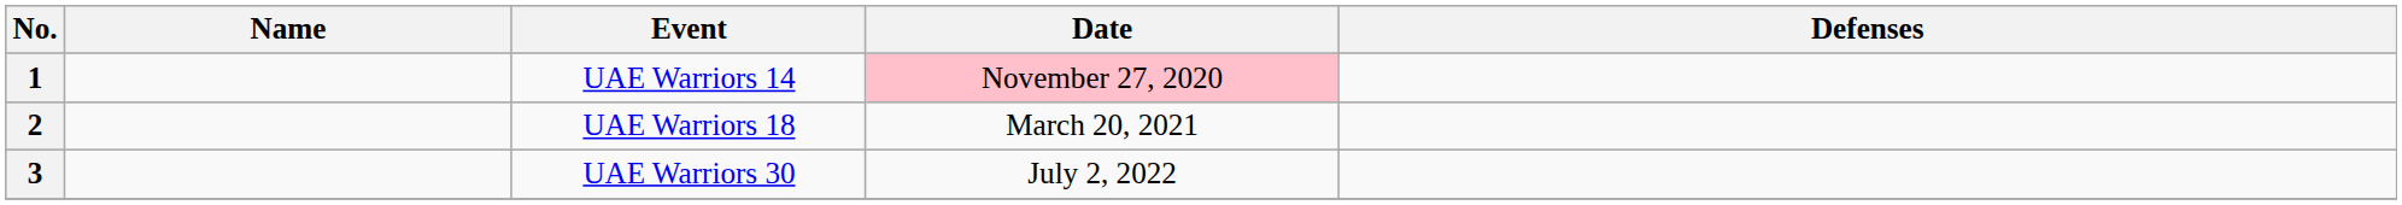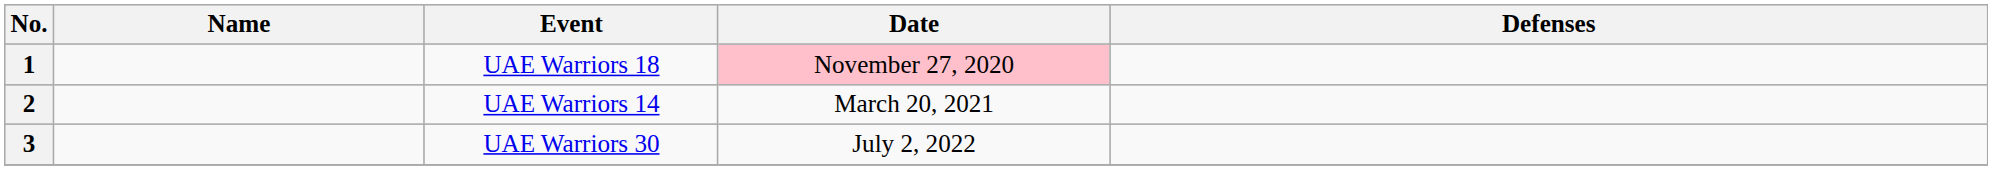1 | Event: UAE Warriors 14 -> UAE Warriors 18
2 | Event: UAE Warriors 18 -> UAE Warriors 14
